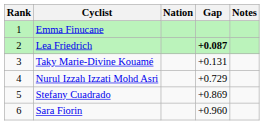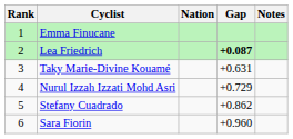Taky Marie-Divine Kouamé | Gap: +0.131 -> +0.631
Stefany Cuadrado | Gap: +0.869 -> +0.862
